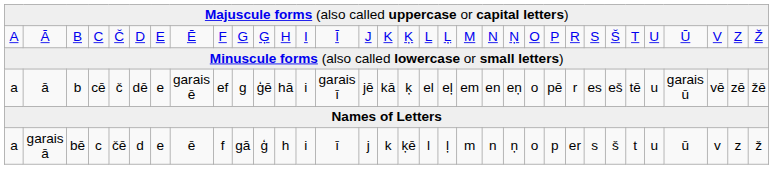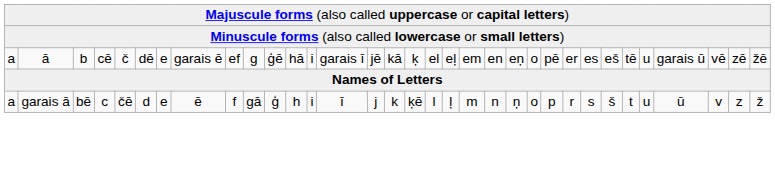- row: A | Ā | B | C | Č | D | E | Ē | F | G | Ģ | H | I | Ī | J | K | Ķ | L | Ļ | M | N | Ņ | O | P | R | S | Š | T | U | Ū | V | Z | Ž
ā | column 25: r -> er
garais ā | column 25: er -> r
